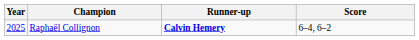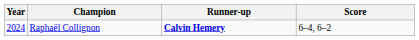Raphaël Collignon | Year: 2025 -> 2024
